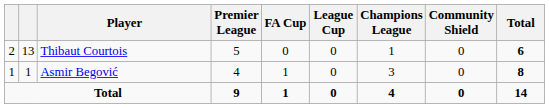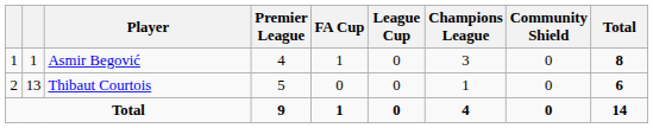rows swapped: Asmir Begović <-> Thibaut Courtois
